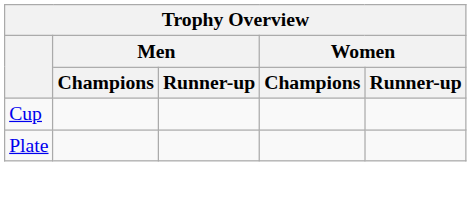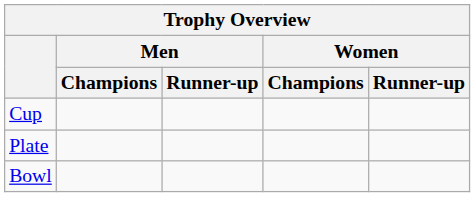+ row: Bowl
